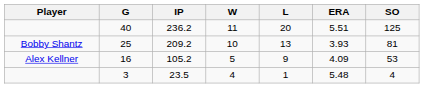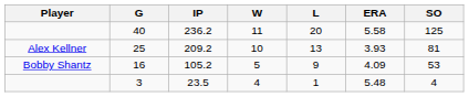40 | ERA: 5.51 -> 5.58
25 | Player: Bobby Shantz -> Alex Kellner
16 | Player: Alex Kellner -> Bobby Shantz
